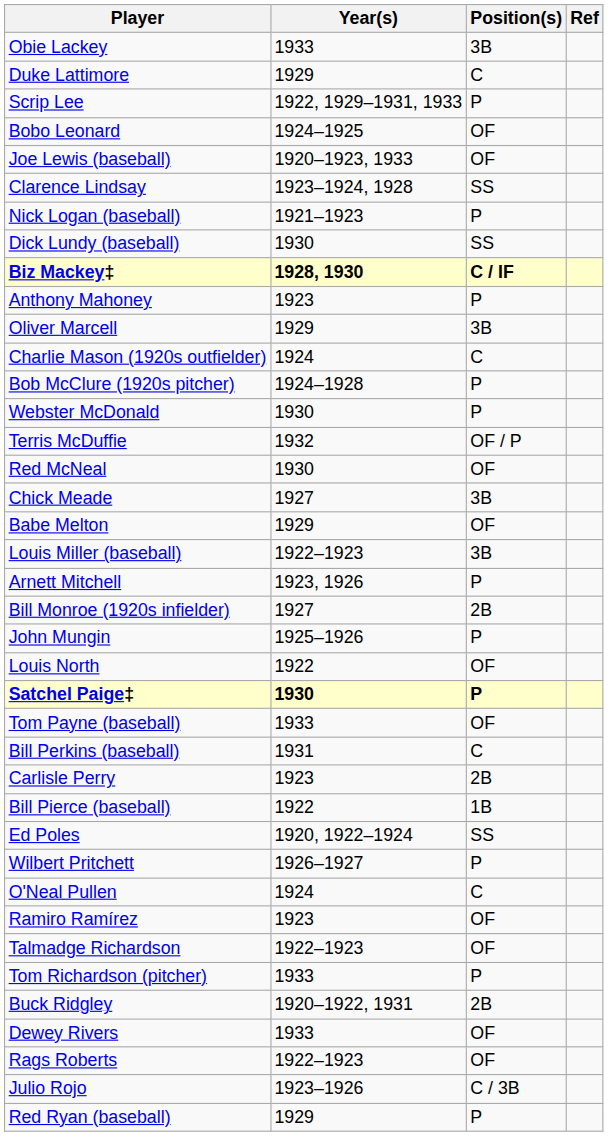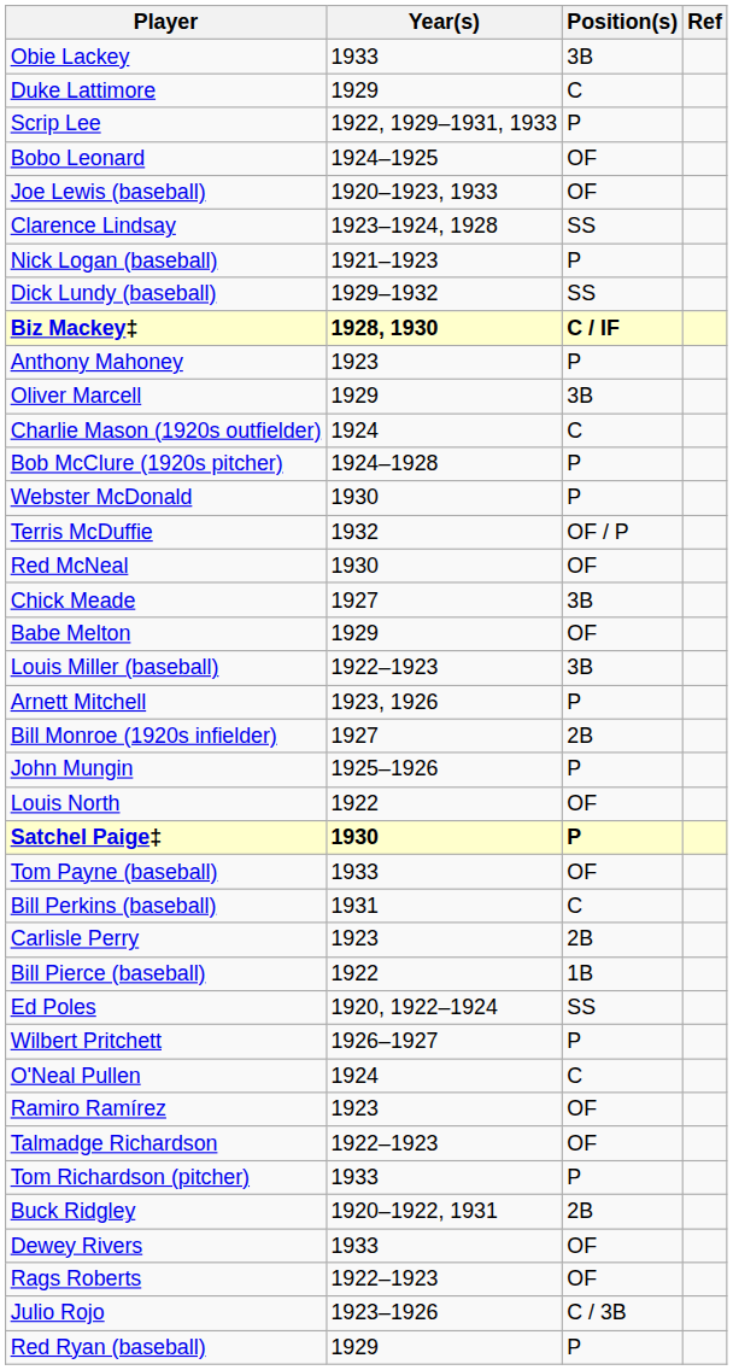Dick Lundy (baseball) | Year(s): 1930 -> 1929–1932
